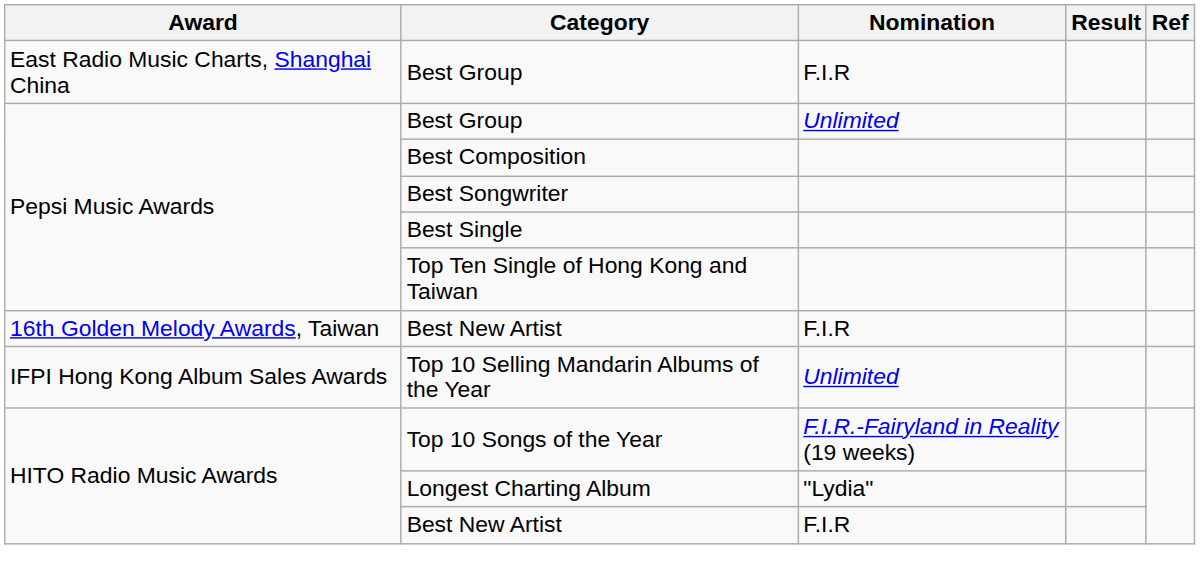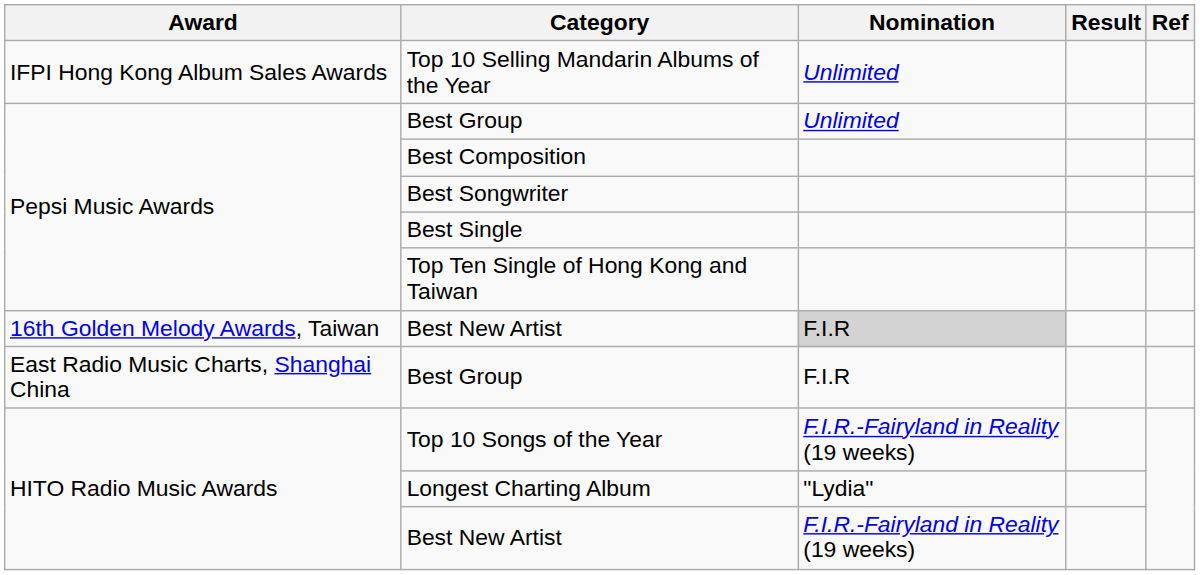rows swapped: East Radio Music Charts, Shanghai China / Best Group <-> Top 10 Selling Mandarin Albums of the Year
16th Golden Melody Awards, Taiwan / Best New Artist | Nomination: no background -> lightgrey background
HITO Radio Music Awards / Best New Artist | Nomination: F.I.R -> F.I.R.-Fairyland in Reality (19 weeks)
